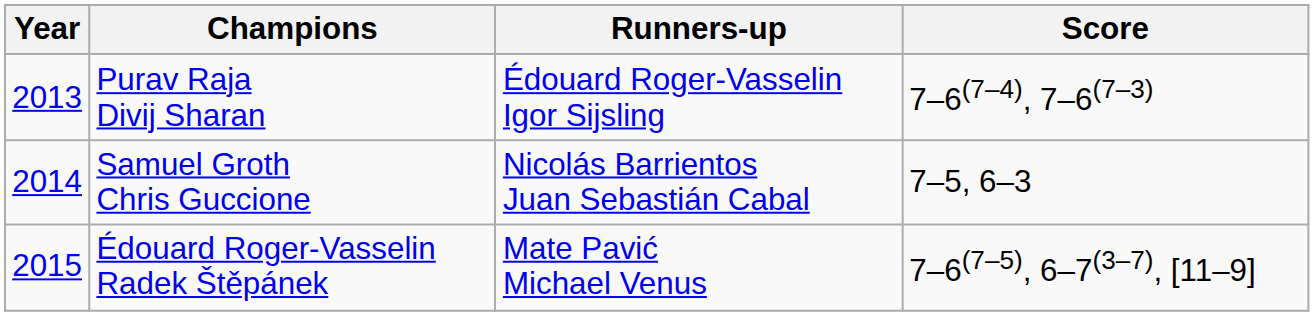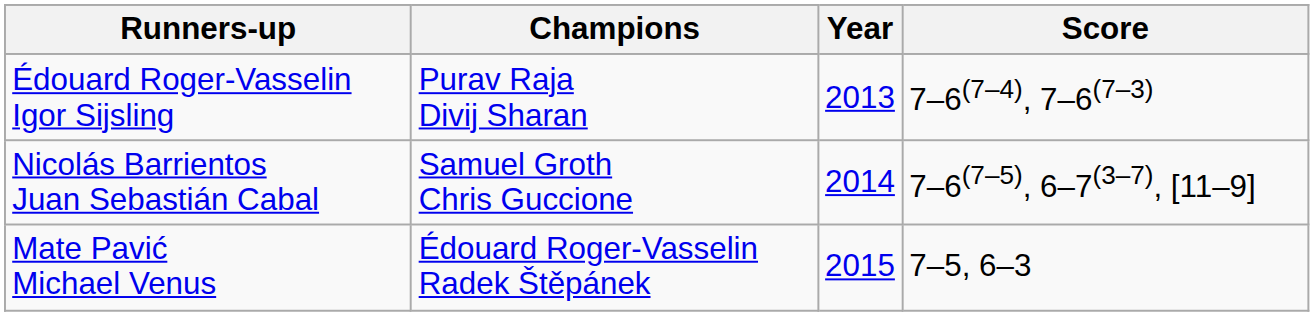columns swapped: Year <-> Runners-up
Samuel Groth Chris Guccione | Score: 7–5, 6–3 -> 7–6(7–5), 6–7(3–7), [11–9]
Édouard Roger-Vasselin Radek Štěpánek | Score: 7–6(7–5), 6–7(3–7), [11–9] -> 7–5, 6–3
